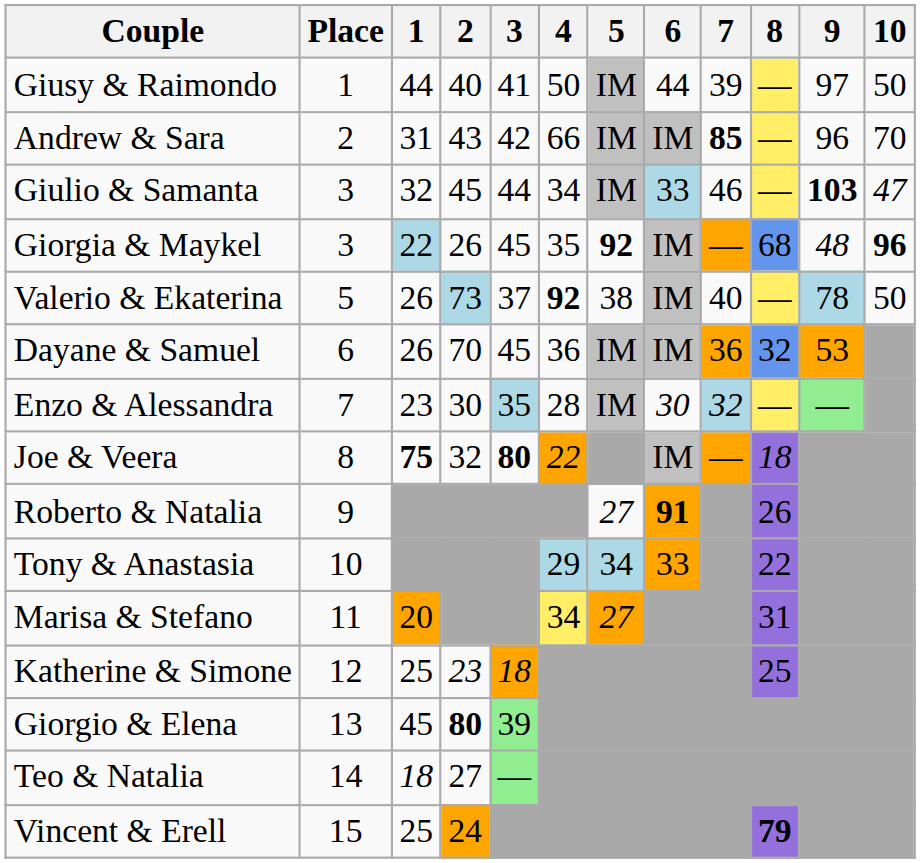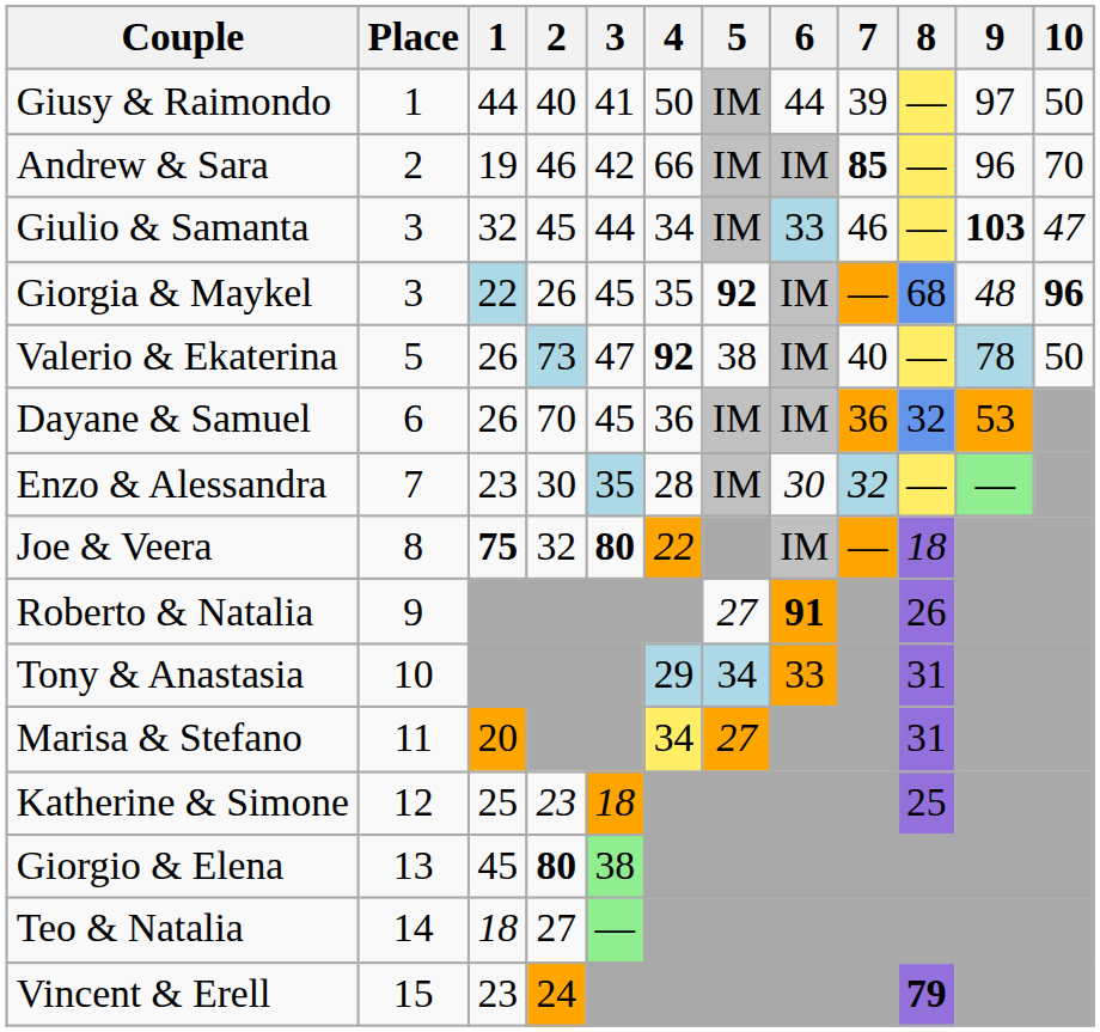Andrew & Sara | 1: 31 -> 19
Andrew & Sara | 2: 43 -> 46
Valerio & Ekaterina | 3: 37 -> 47
Tony & Anastasia | 8: 22 -> 31
Giorgio & Elena | 3: 39 -> 38
Vincent & Erell | 1: 25 -> 23
